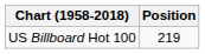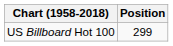US Billboard Hot 100 | Position: 219 -> 299
